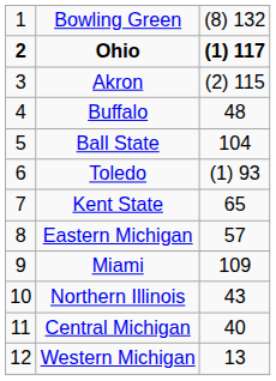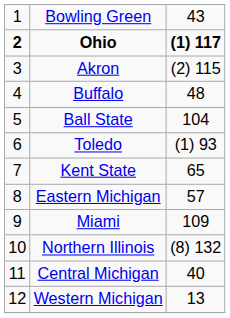Bowling Green | column 3: (8) 132 -> 43
Northern Illinois | column 3: 43 -> (8) 132
